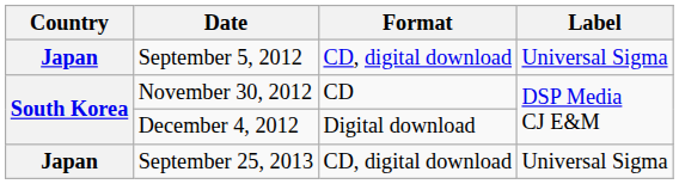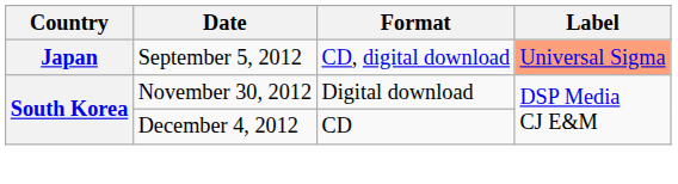September 5, 2012 | Label: no background -> lightsalmon background
November 30, 2012 | Format: CD -> Digital download
December 4, 2012 | Format: Digital download -> CD
- row: Japan | September 25, 2013 | CD, digital download | Universal Sigma
